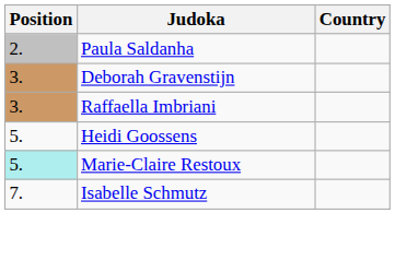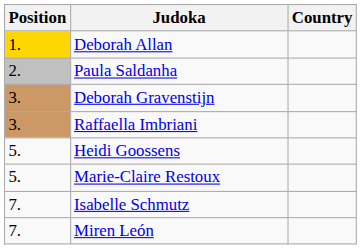+ row: 1. | Deborah Allan
Marie-Claire Restoux | Position: paleturquoise background -> no background
+ row: 7. | Miren León
